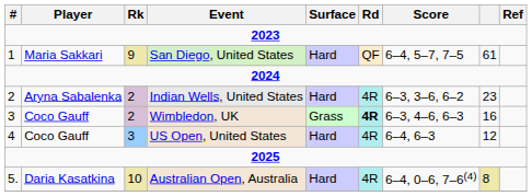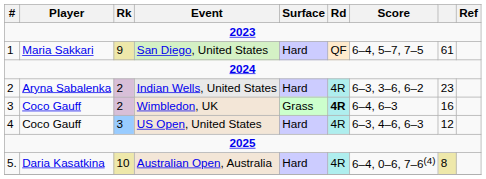Wimbledon, UK | Score: 6–3, 4–6, 6–3 -> 6–4, 6–3
US Open, United States | Score: 6–4, 6–3 -> 6–3, 4–6, 6–3
